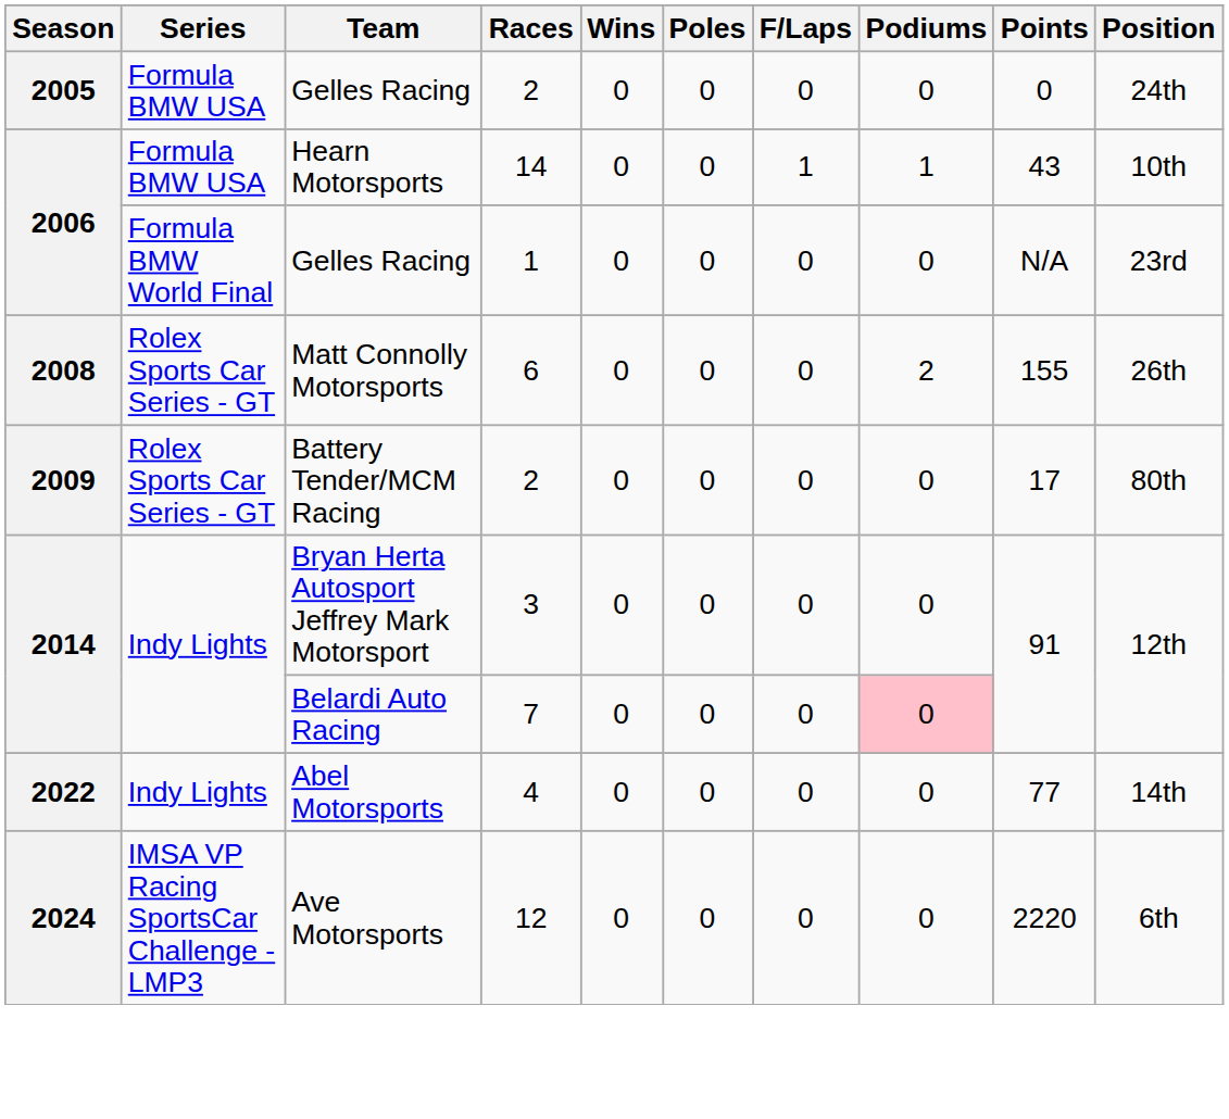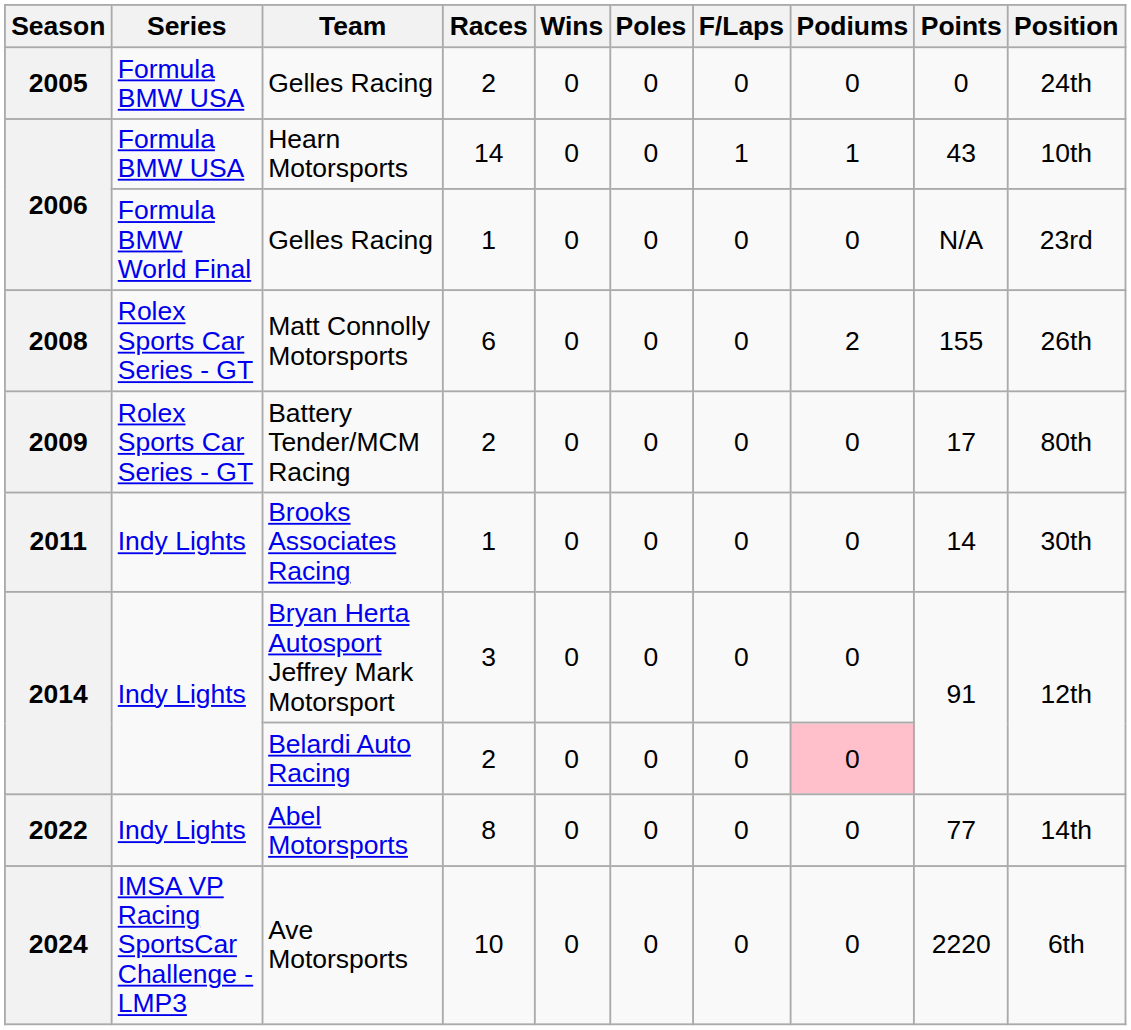+ row: 2011 | Indy Lights | Brooks Associates Racing | 1 | 0 | 0 | 0 | 0 | 14 | 30th
Belardi Auto Racing | Races: 7 -> 2
Abel Motorsports | Races: 4 -> 8
Ave Motorsports | Races: 12 -> 10
